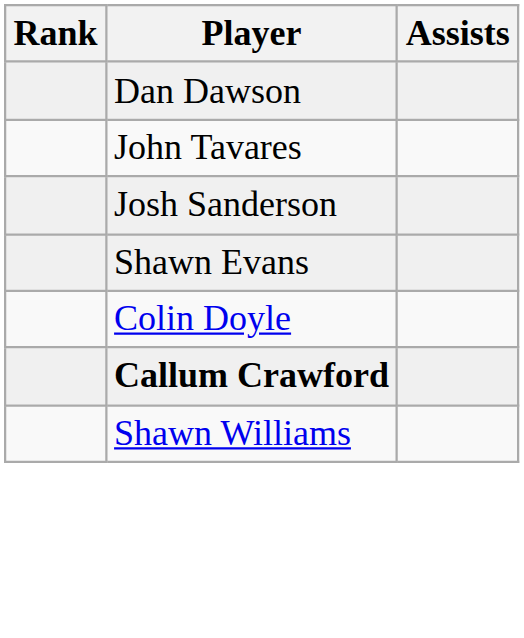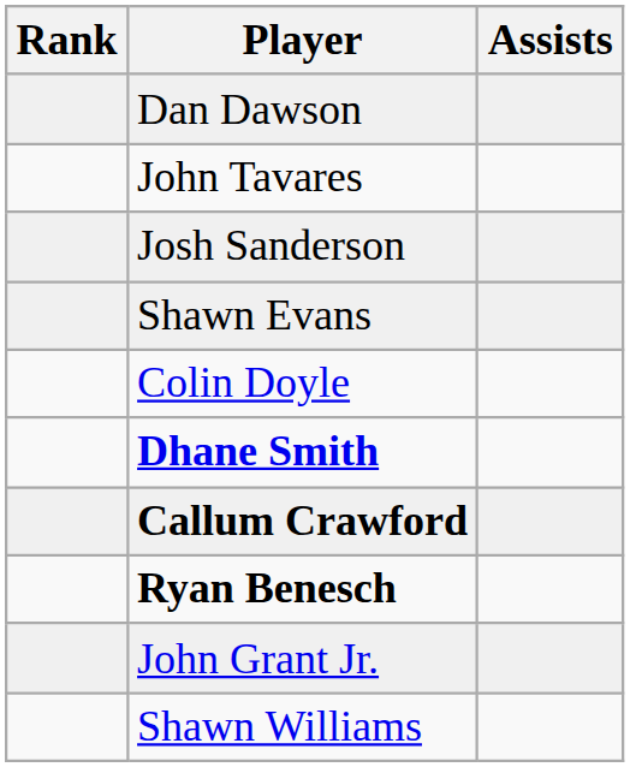+ row: Dhane Smith
+ row: Ryan Benesch
+ row: John Grant Jr.
